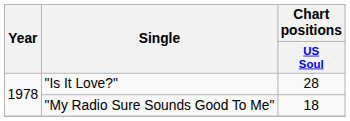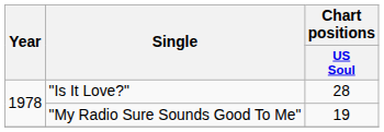"My Radio Sure Sounds Good To Me" | Chart positions / US Soul: 18 -> 19
